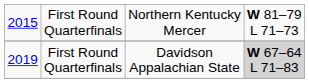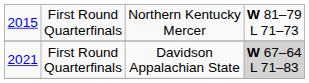First Round Quarterfinals / Davidson Appalachian State | column 1: 2019 -> 2021
